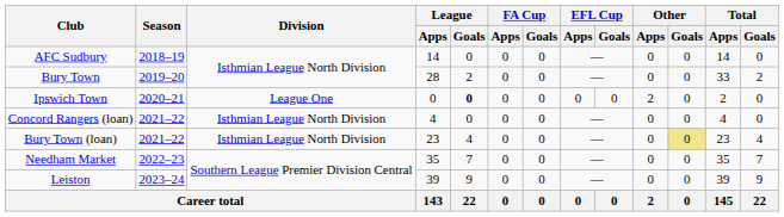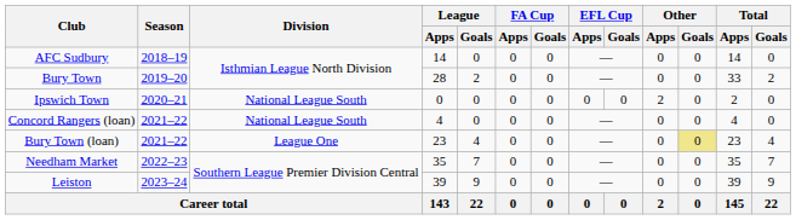Ipswich Town | Division: League One -> National League South
Ipswich Town | League / Goals: bold -> normal
Concord Rangers (loan) | Division: Isthmian League North Division -> National League South
Bury Town (loan) | Division: Isthmian League North Division -> League One
